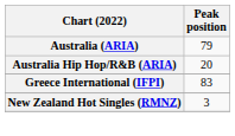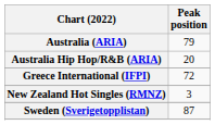Greece International (IFPI) | Peak position: 83 -> 72
+ row: Sweden (Sverigetopplistan) | 87
